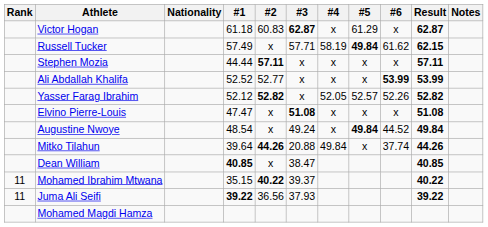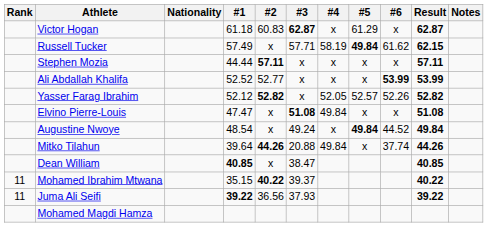Elvino Pierre-Louis | #4: x -> 49.84
